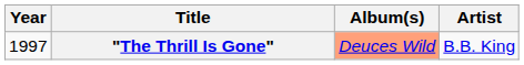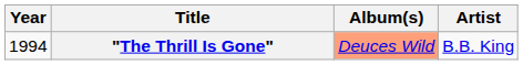"The Thrill Is Gone" | Year: 1997 -> 1994
